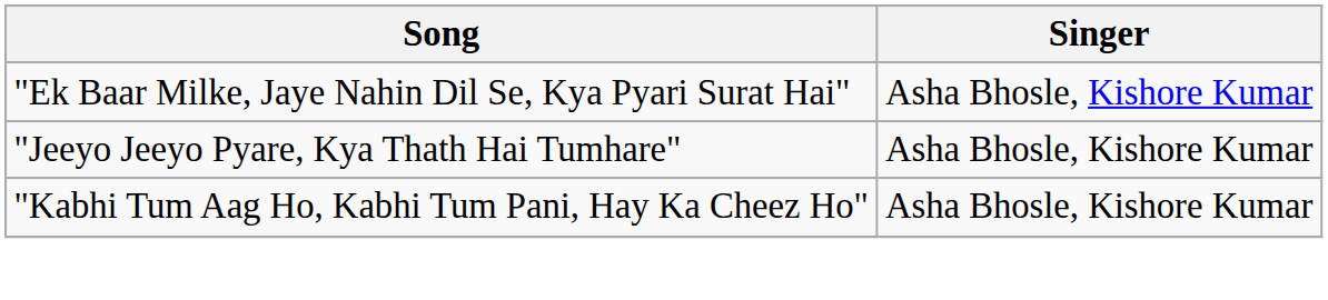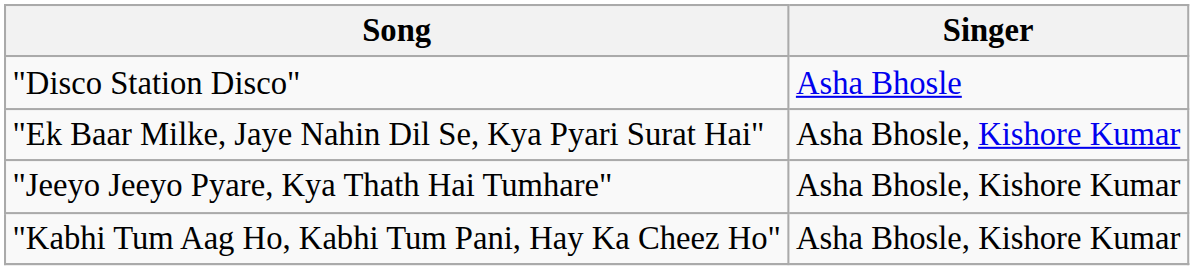+ row: "Disco Station Disco" | Asha Bhosle
